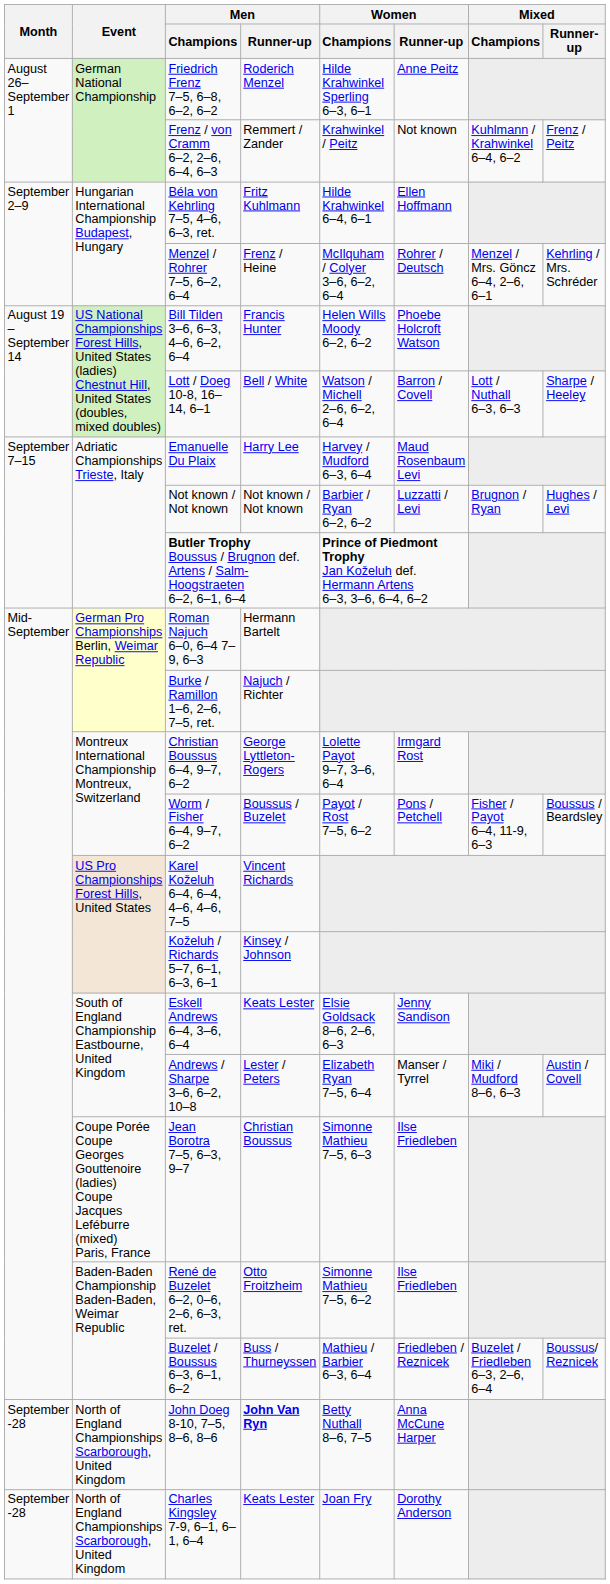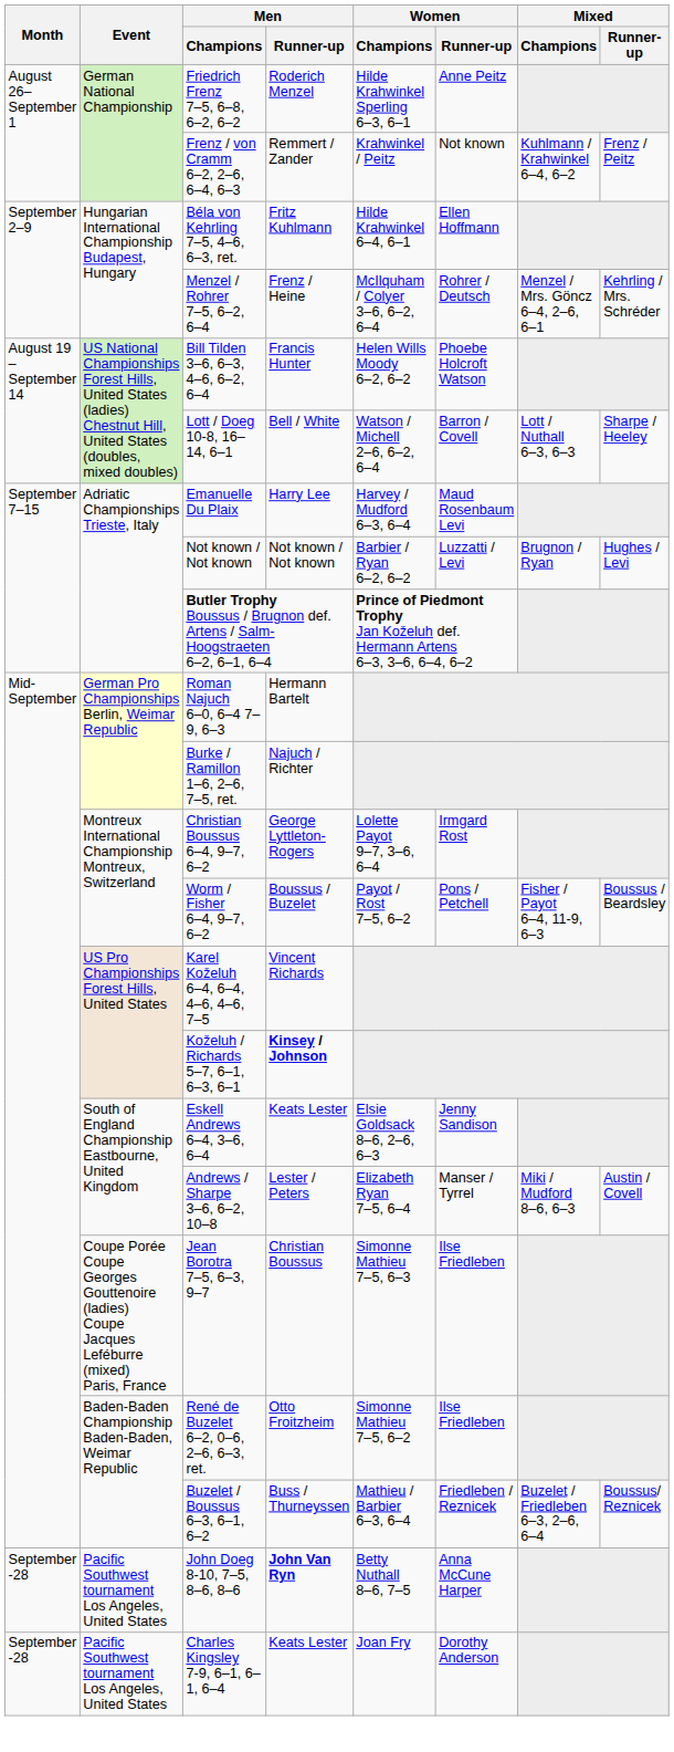Koželuh / Richards 5–7, 6–1, 6–3, 6–1 | Men / Runner-up: normal -> bold
John Doeg 8-10, 7–5, 8–6, 8–6 | Event: North of England Championships Scarborough, United Kingdom -> Pacific Southwest tournament Los Angeles, United States
Charles Kingsley 7-9, 6–1, 6–1, 6–4 | Event: North of England Championships Scarborough, United Kingdom -> Pacific Southwest tournament Los Angeles, United States
